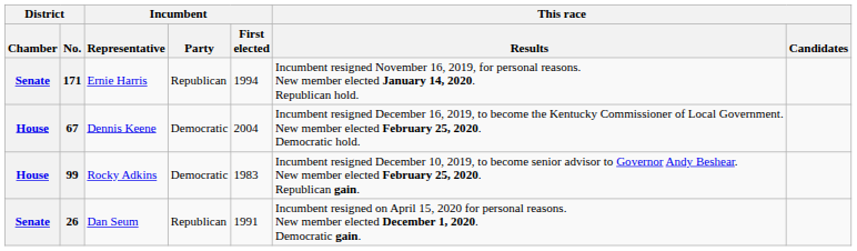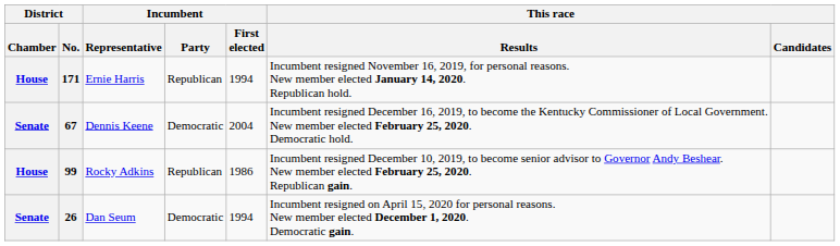171 | District / Chamber: Senate -> House
67 | District / Chamber: House -> Senate
99 | Incumbent / Party: Democratic -> Republican
99 | Incumbent / First elected: 1983 -> 1986
26 | Incumbent / Party: Republican -> Democratic
26 | Incumbent / First elected: 1991 -> 1994
